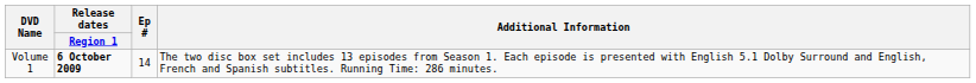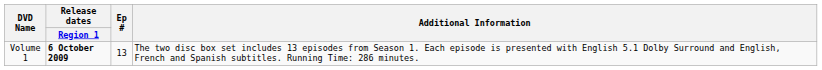Volume 1 | Ep #: 14 -> 13
